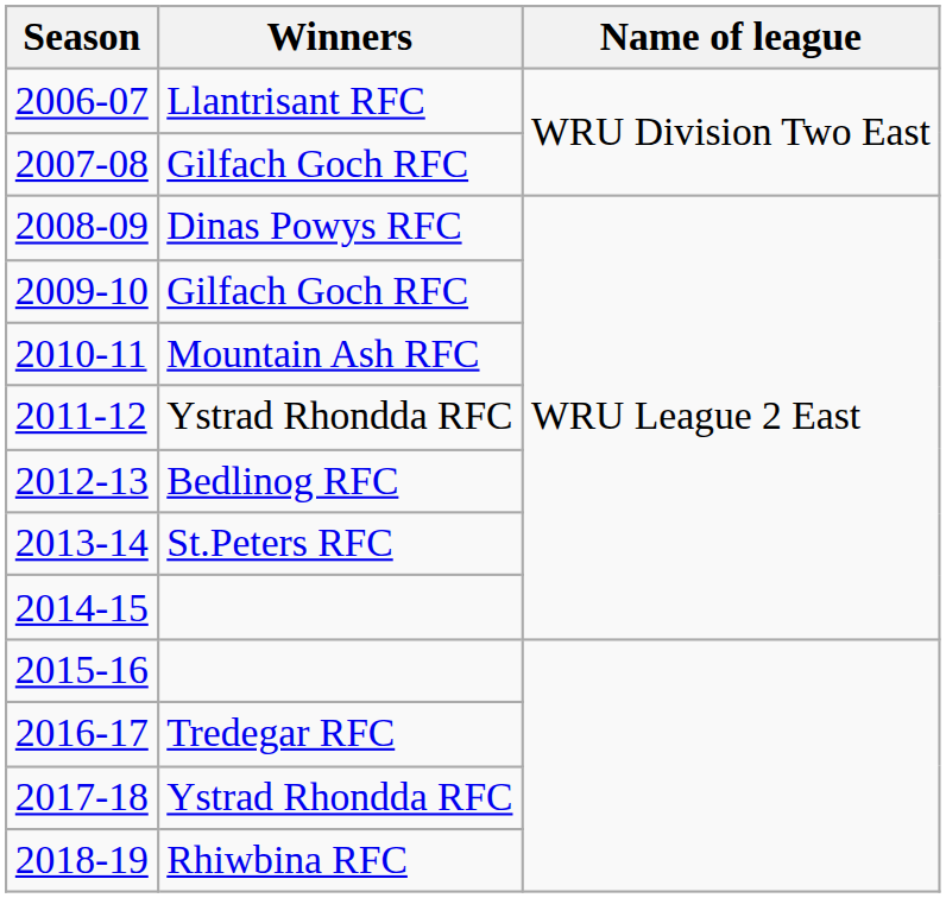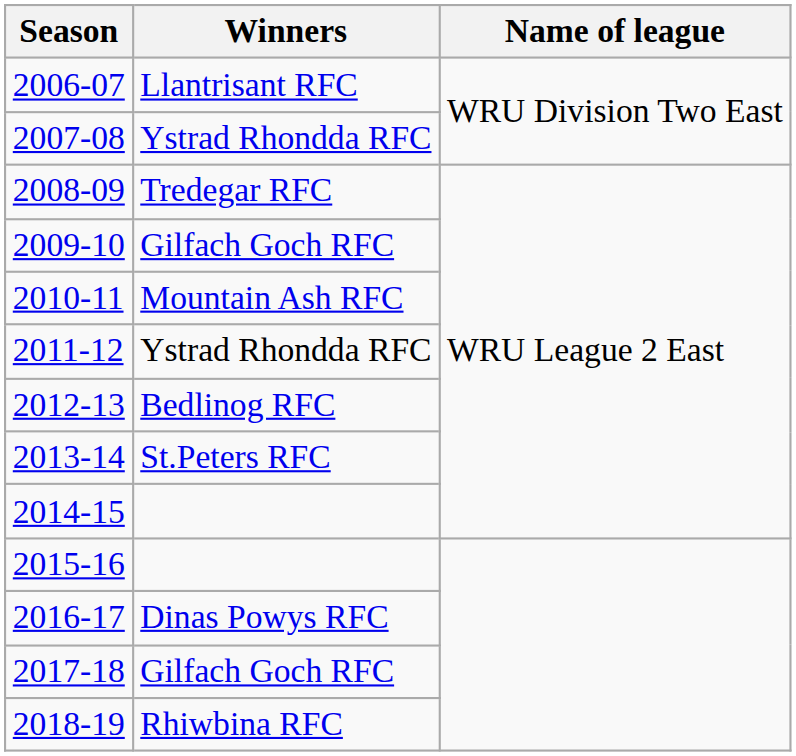2007-08 | Winners: Gilfach Goch RFC -> Ystrad Rhondda RFC
2008-09 | Winners: Dinas Powys RFC -> Tredegar RFC
2016-17 | Winners: Tredegar RFC -> Dinas Powys RFC
2017-18 | Winners: Ystrad Rhondda RFC -> Gilfach Goch RFC
